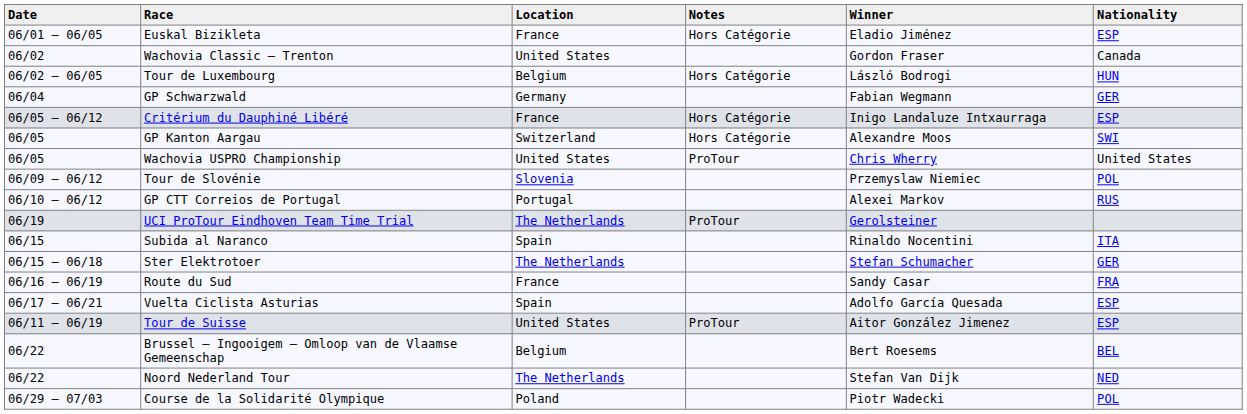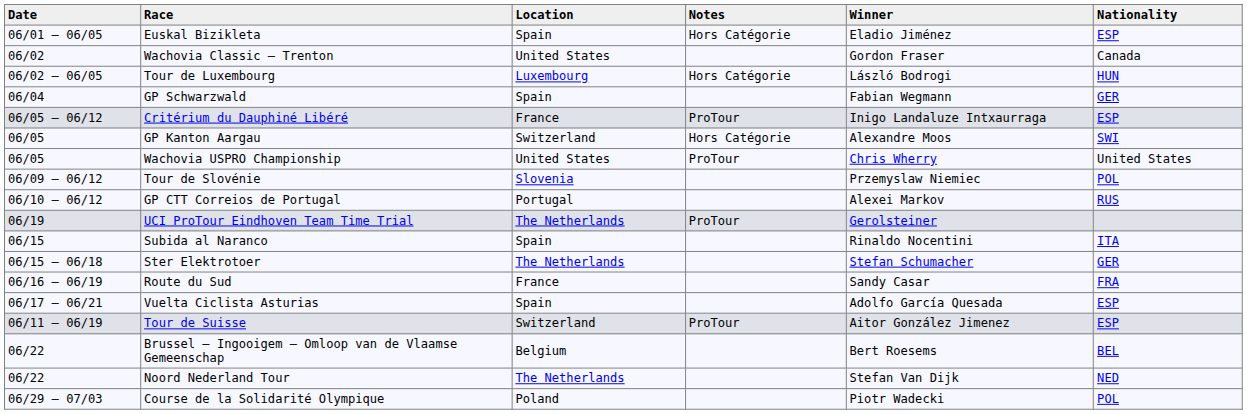Euskal Bizikleta | Location: France -> Spain
Tour de Luxembourg | Location: Belgium -> Luxembourg
GP Schwarzwald | Location: Germany -> Spain
Critérium du Dauphiné Libéré | Notes: Hors Catégorie -> ProTour
Tour de Suisse | Location: United States -> Switzerland
